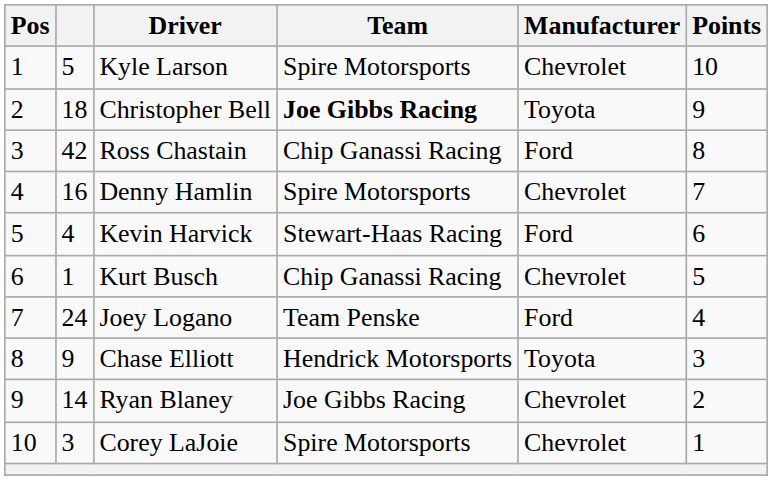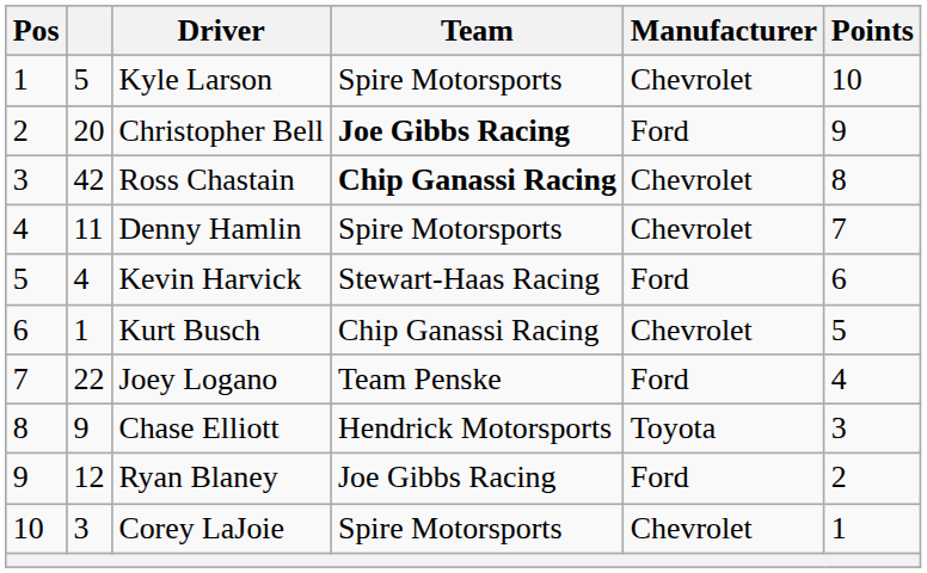Christopher Bell | column 2: 18 -> 20
Christopher Bell | Manufacturer: Toyota -> Ford
Ross Chastain | Team: normal -> bold
Ross Chastain | Manufacturer: Ford -> Chevrolet
Denny Hamlin | column 2: 16 -> 11
Joey Logano | column 2: 24 -> 22
Ryan Blaney | column 2: 14 -> 12
Ryan Blaney | Manufacturer: Chevrolet -> Ford
